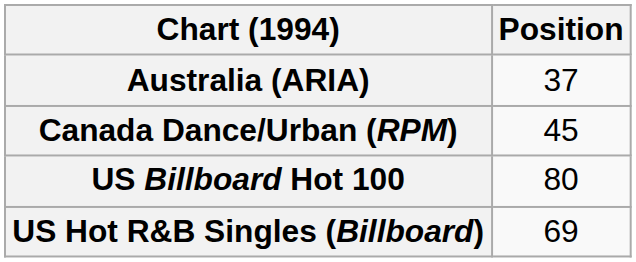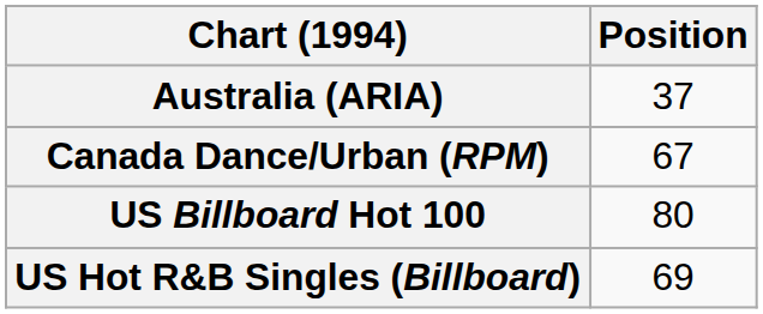Canada Dance/Urban (RPM) | Position: 45 -> 67
